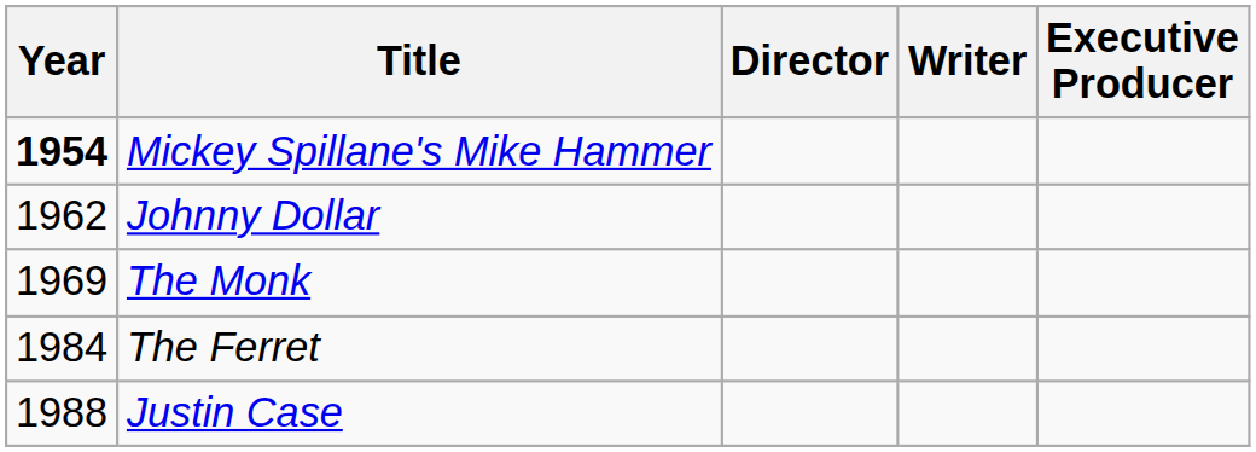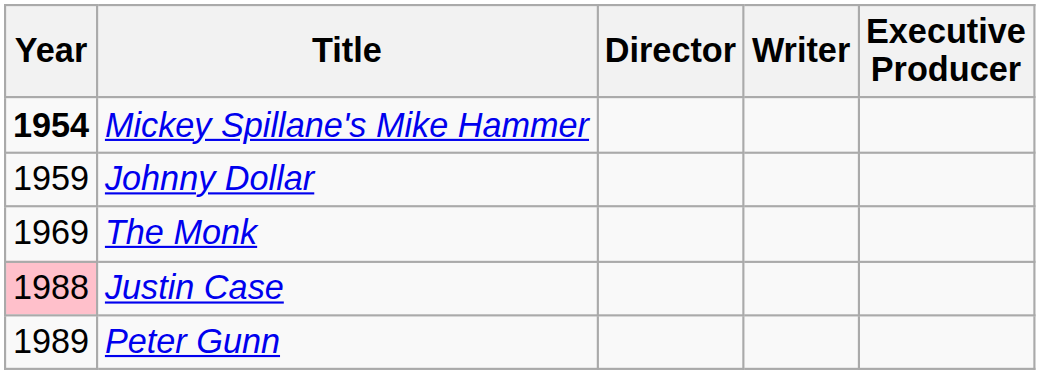Johnny Dollar | Year: 1962 -> 1959
- row: 1984 | The Ferret
Justin Case | Year: no background -> pink background
+ row: 1989 | Peter Gunn
